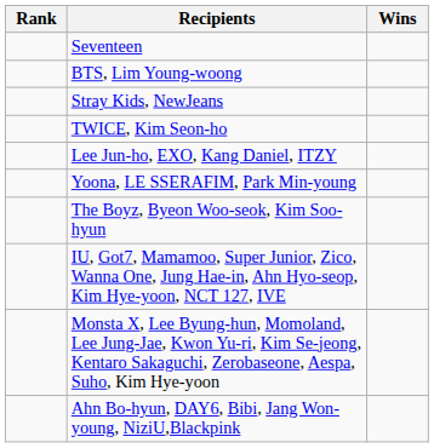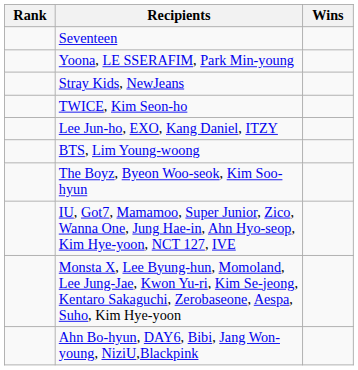rows swapped: BTS, Lim Young-woong <-> Yoona, LE SSERAFIM, Park Min-young
